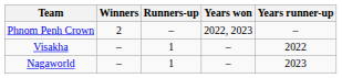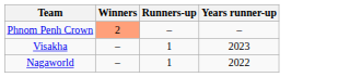- column: Years won | 2022, 2023 | – | –
Phnom Penh Crown | Winners: no background -> lightsalmon background
Visakha | Years runner-up: 2022 -> 2023
Nagaworld | Years runner-up: 2023 -> 2022
